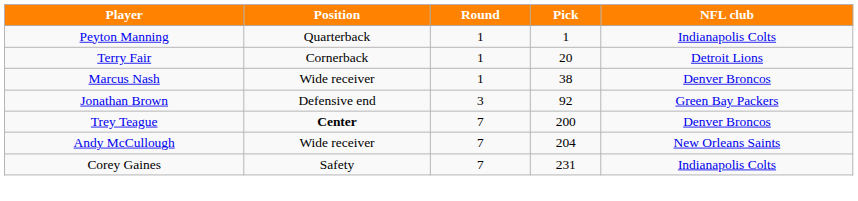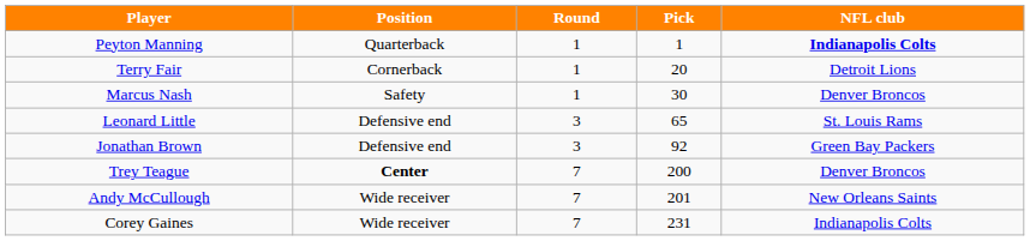Peyton Manning | NFL club: normal -> bold
Marcus Nash | Position: Wide receiver -> Safety
Marcus Nash | Pick: 38 -> 30
+ row: Leonard Little | Defensive end | 3 | 65 | St. Louis Rams
Andy McCullough | Pick: 204 -> 201
Corey Gaines | Position: Safety -> Wide receiver
